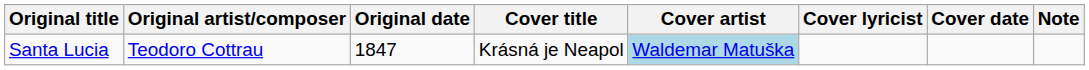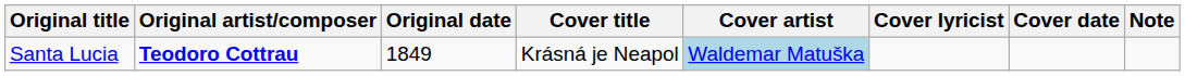Santa Lucia | Original artist/composer: normal -> bold
Santa Lucia | Original date: 1847 -> 1849
